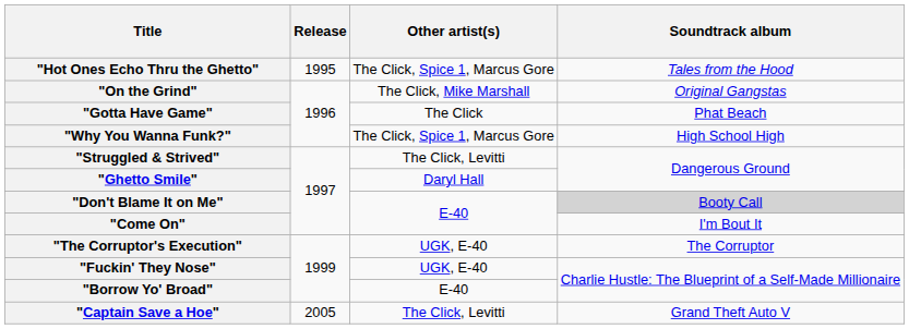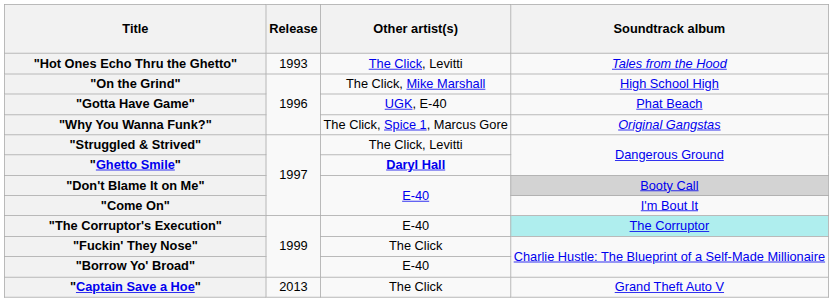"Hot Ones Echo Thru the Ghetto" | Release: 1995 -> 1993
"Hot Ones Echo Thru the Ghetto" | Other artist(s): The Click, Spice 1, Marcus Gore -> The Click, Levitti
"On the Grind" | Soundtrack album: Original Gangstas -> High School High
"Gotta Have Game" | Other artist(s): The Click -> UGK, E-40
"Why You Wanna Funk?" | Soundtrack album: High School High -> Original Gangstas
"Ghetto Smile" | Other artist(s): normal -> bold
"The Corruptor's Execution" | Other artist(s): UGK, E-40 -> E-40
"The Corruptor's Execution" | Soundtrack album: no background -> paleturquoise background
"Fuckin' They Nose" | Other artist(s): UGK, E-40 -> The Click
"Captain Save a Hoe" | Release: 2005 -> 2013
"Captain Save a Hoe" | Other artist(s): The Click, Levitti -> The Click
